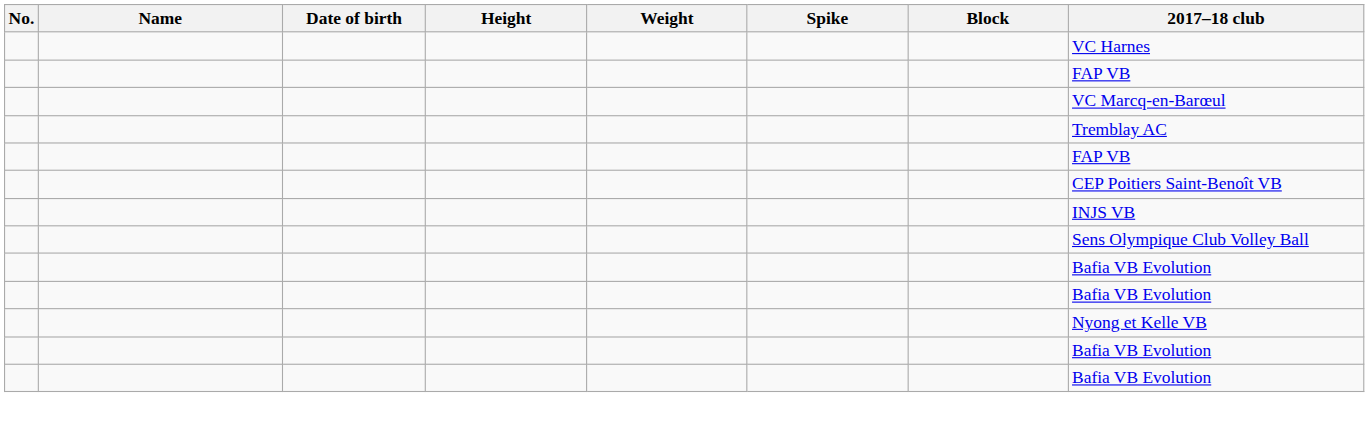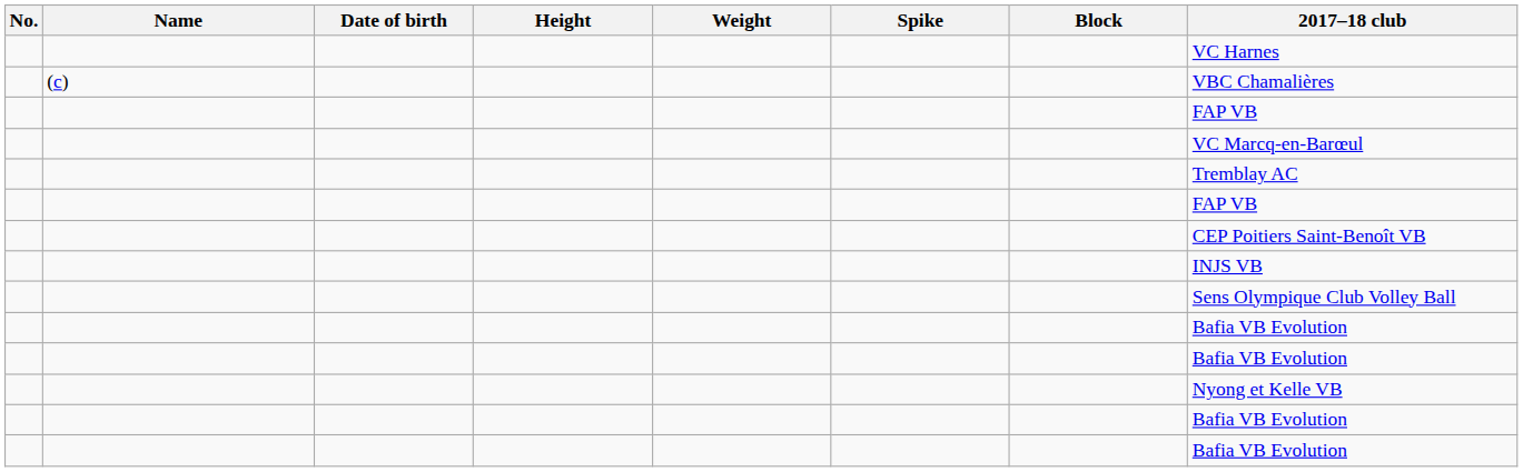+ row: (c) | VBC Chamalières
